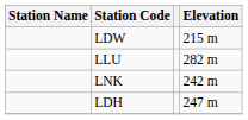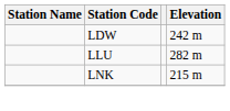LDW | Elevation: 215 m -> 242 m
LNK | Elevation: 242 m -> 215 m
- row: LDH | 247 m
